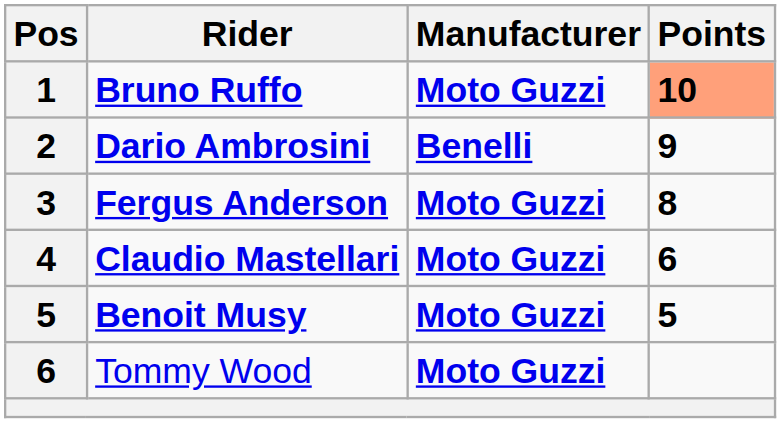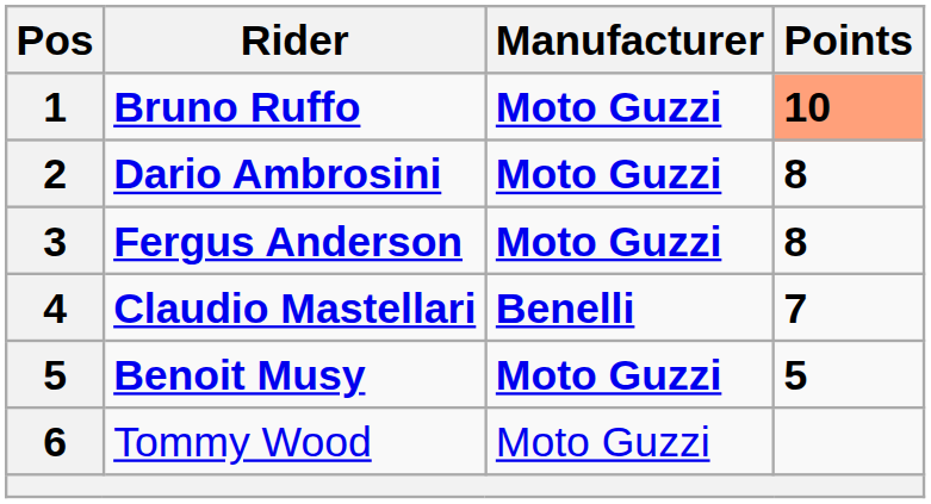Dario Ambrosini | Manufacturer: Benelli -> Moto Guzzi
Dario Ambrosini | Points: 9 -> 8
Claudio Mastellari | Manufacturer: Moto Guzzi -> Benelli
Claudio Mastellari | Points: 6 -> 7
Tommy Wood | Manufacturer: bold -> normal
